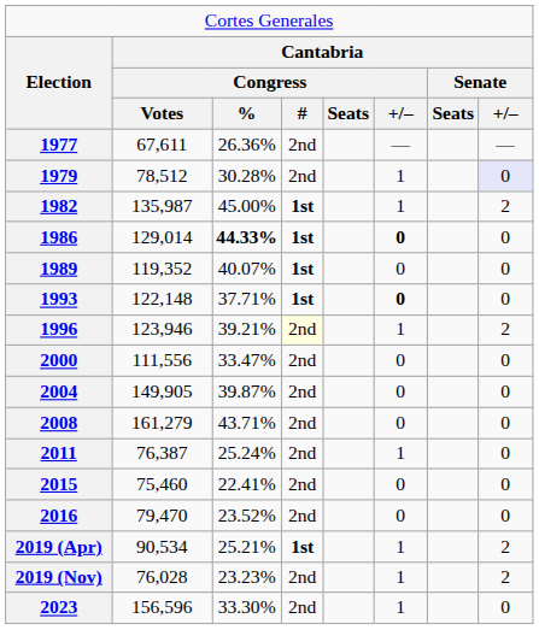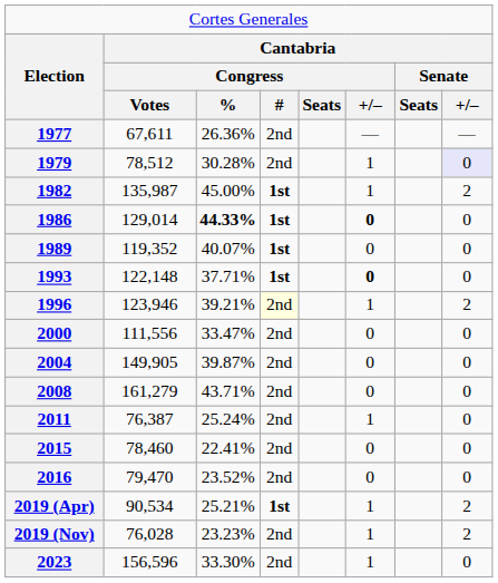2015 | column 2: 75,460 -> 78,460
